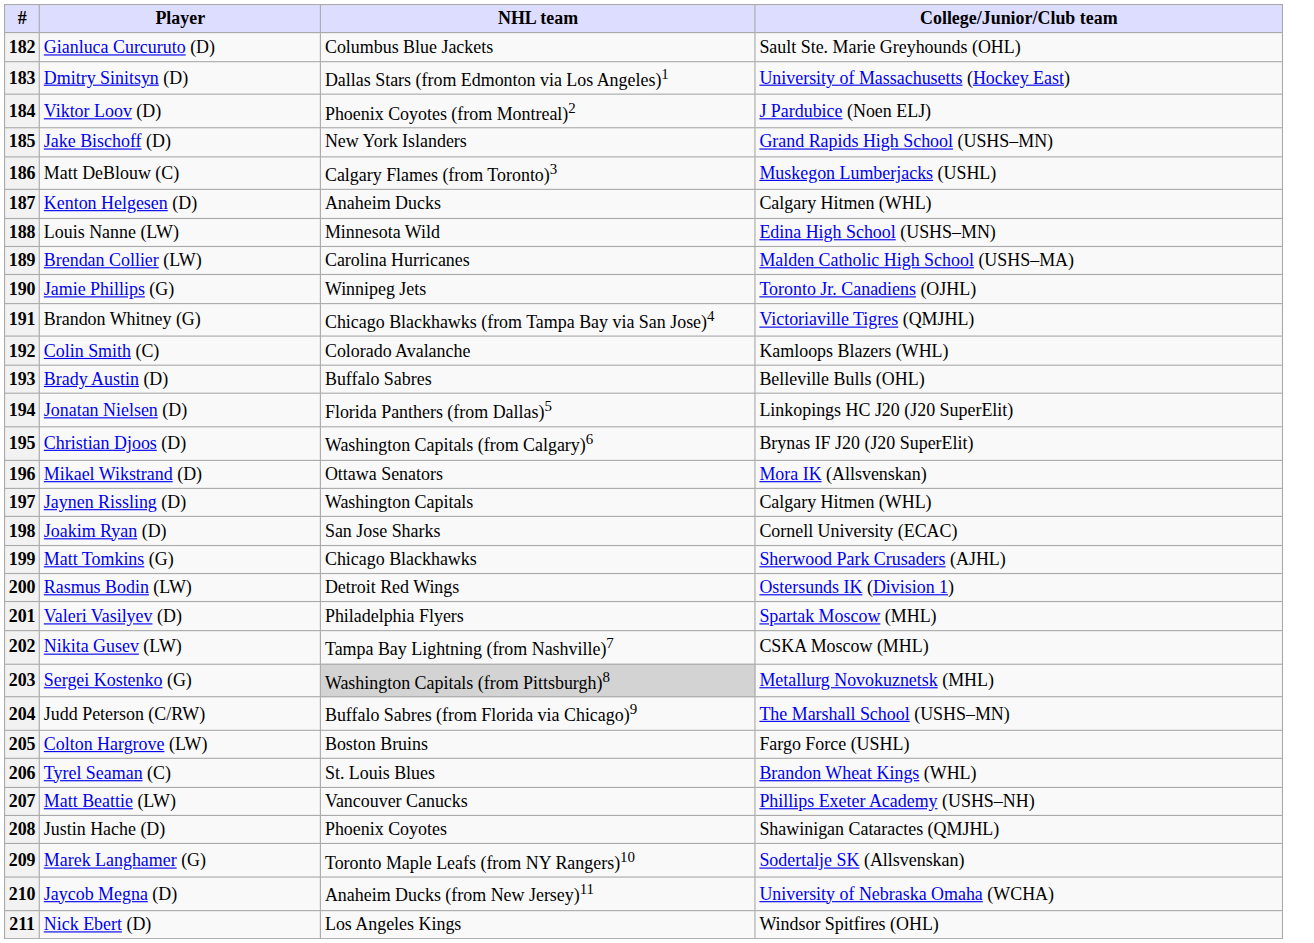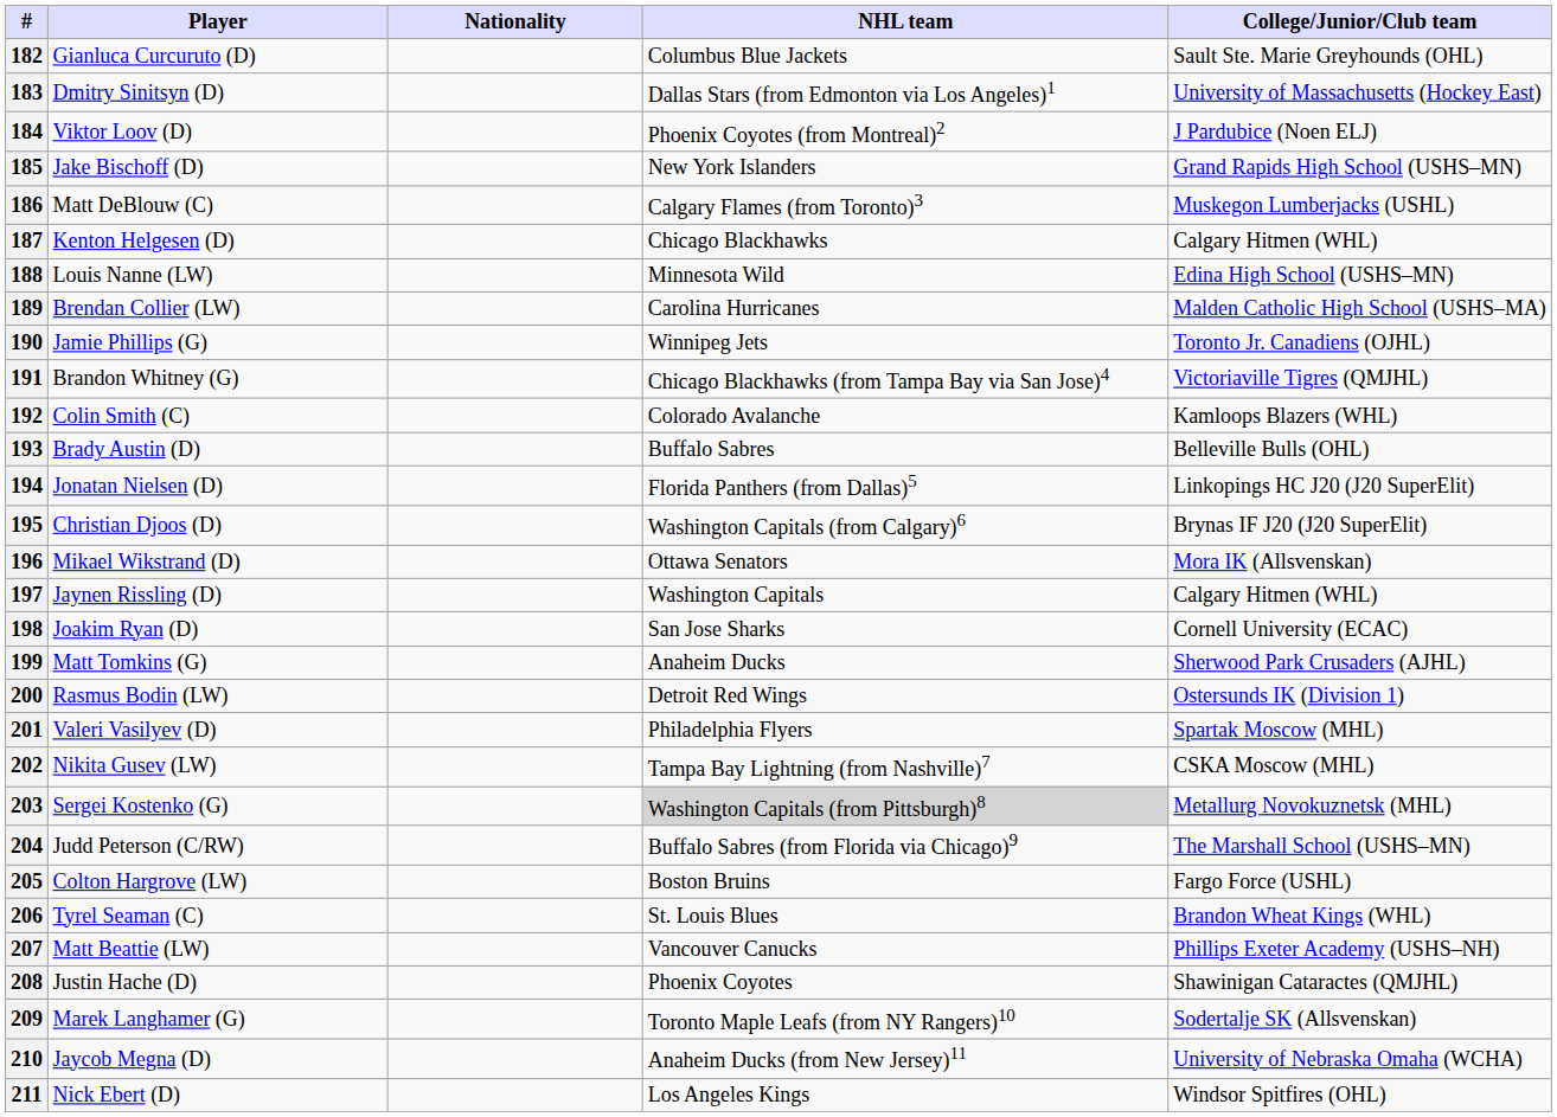+ column: Nationality
187 | NHL team: Anaheim Ducks -> Chicago Blackhawks
199 | NHL team: Chicago Blackhawks -> Anaheim Ducks
